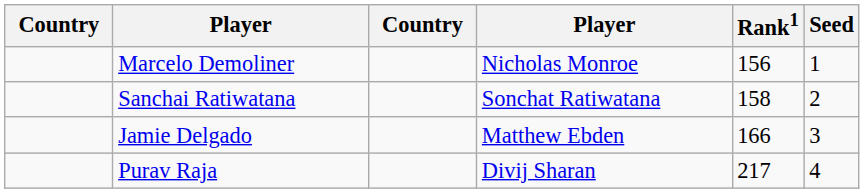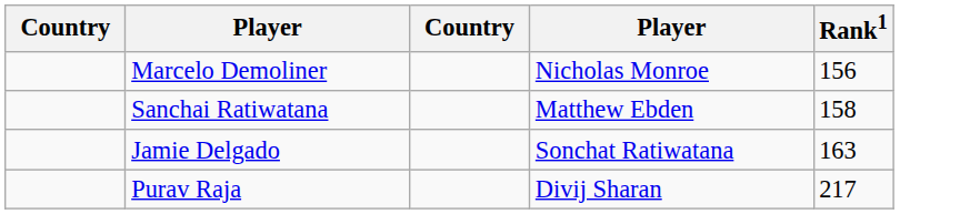- column: Seed | 1 | 2 | 3 | 4
Sanchai Ratiwatana | column 4: Sonchat Ratiwatana -> Matthew Ebden
Jamie Delgado | column 4: Matthew Ebden -> Sonchat Ratiwatana
Jamie Delgado | Rank1: 166 -> 163
